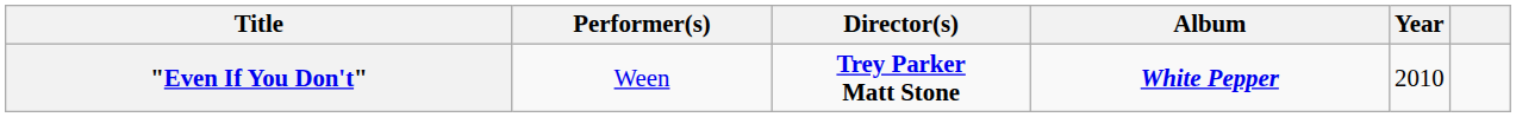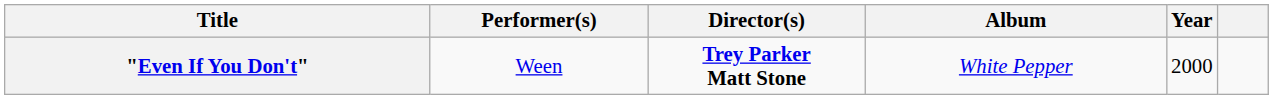"Even If You Don't" | Album: bold -> normal
"Even If You Don't" | Year: 2010 -> 2000
